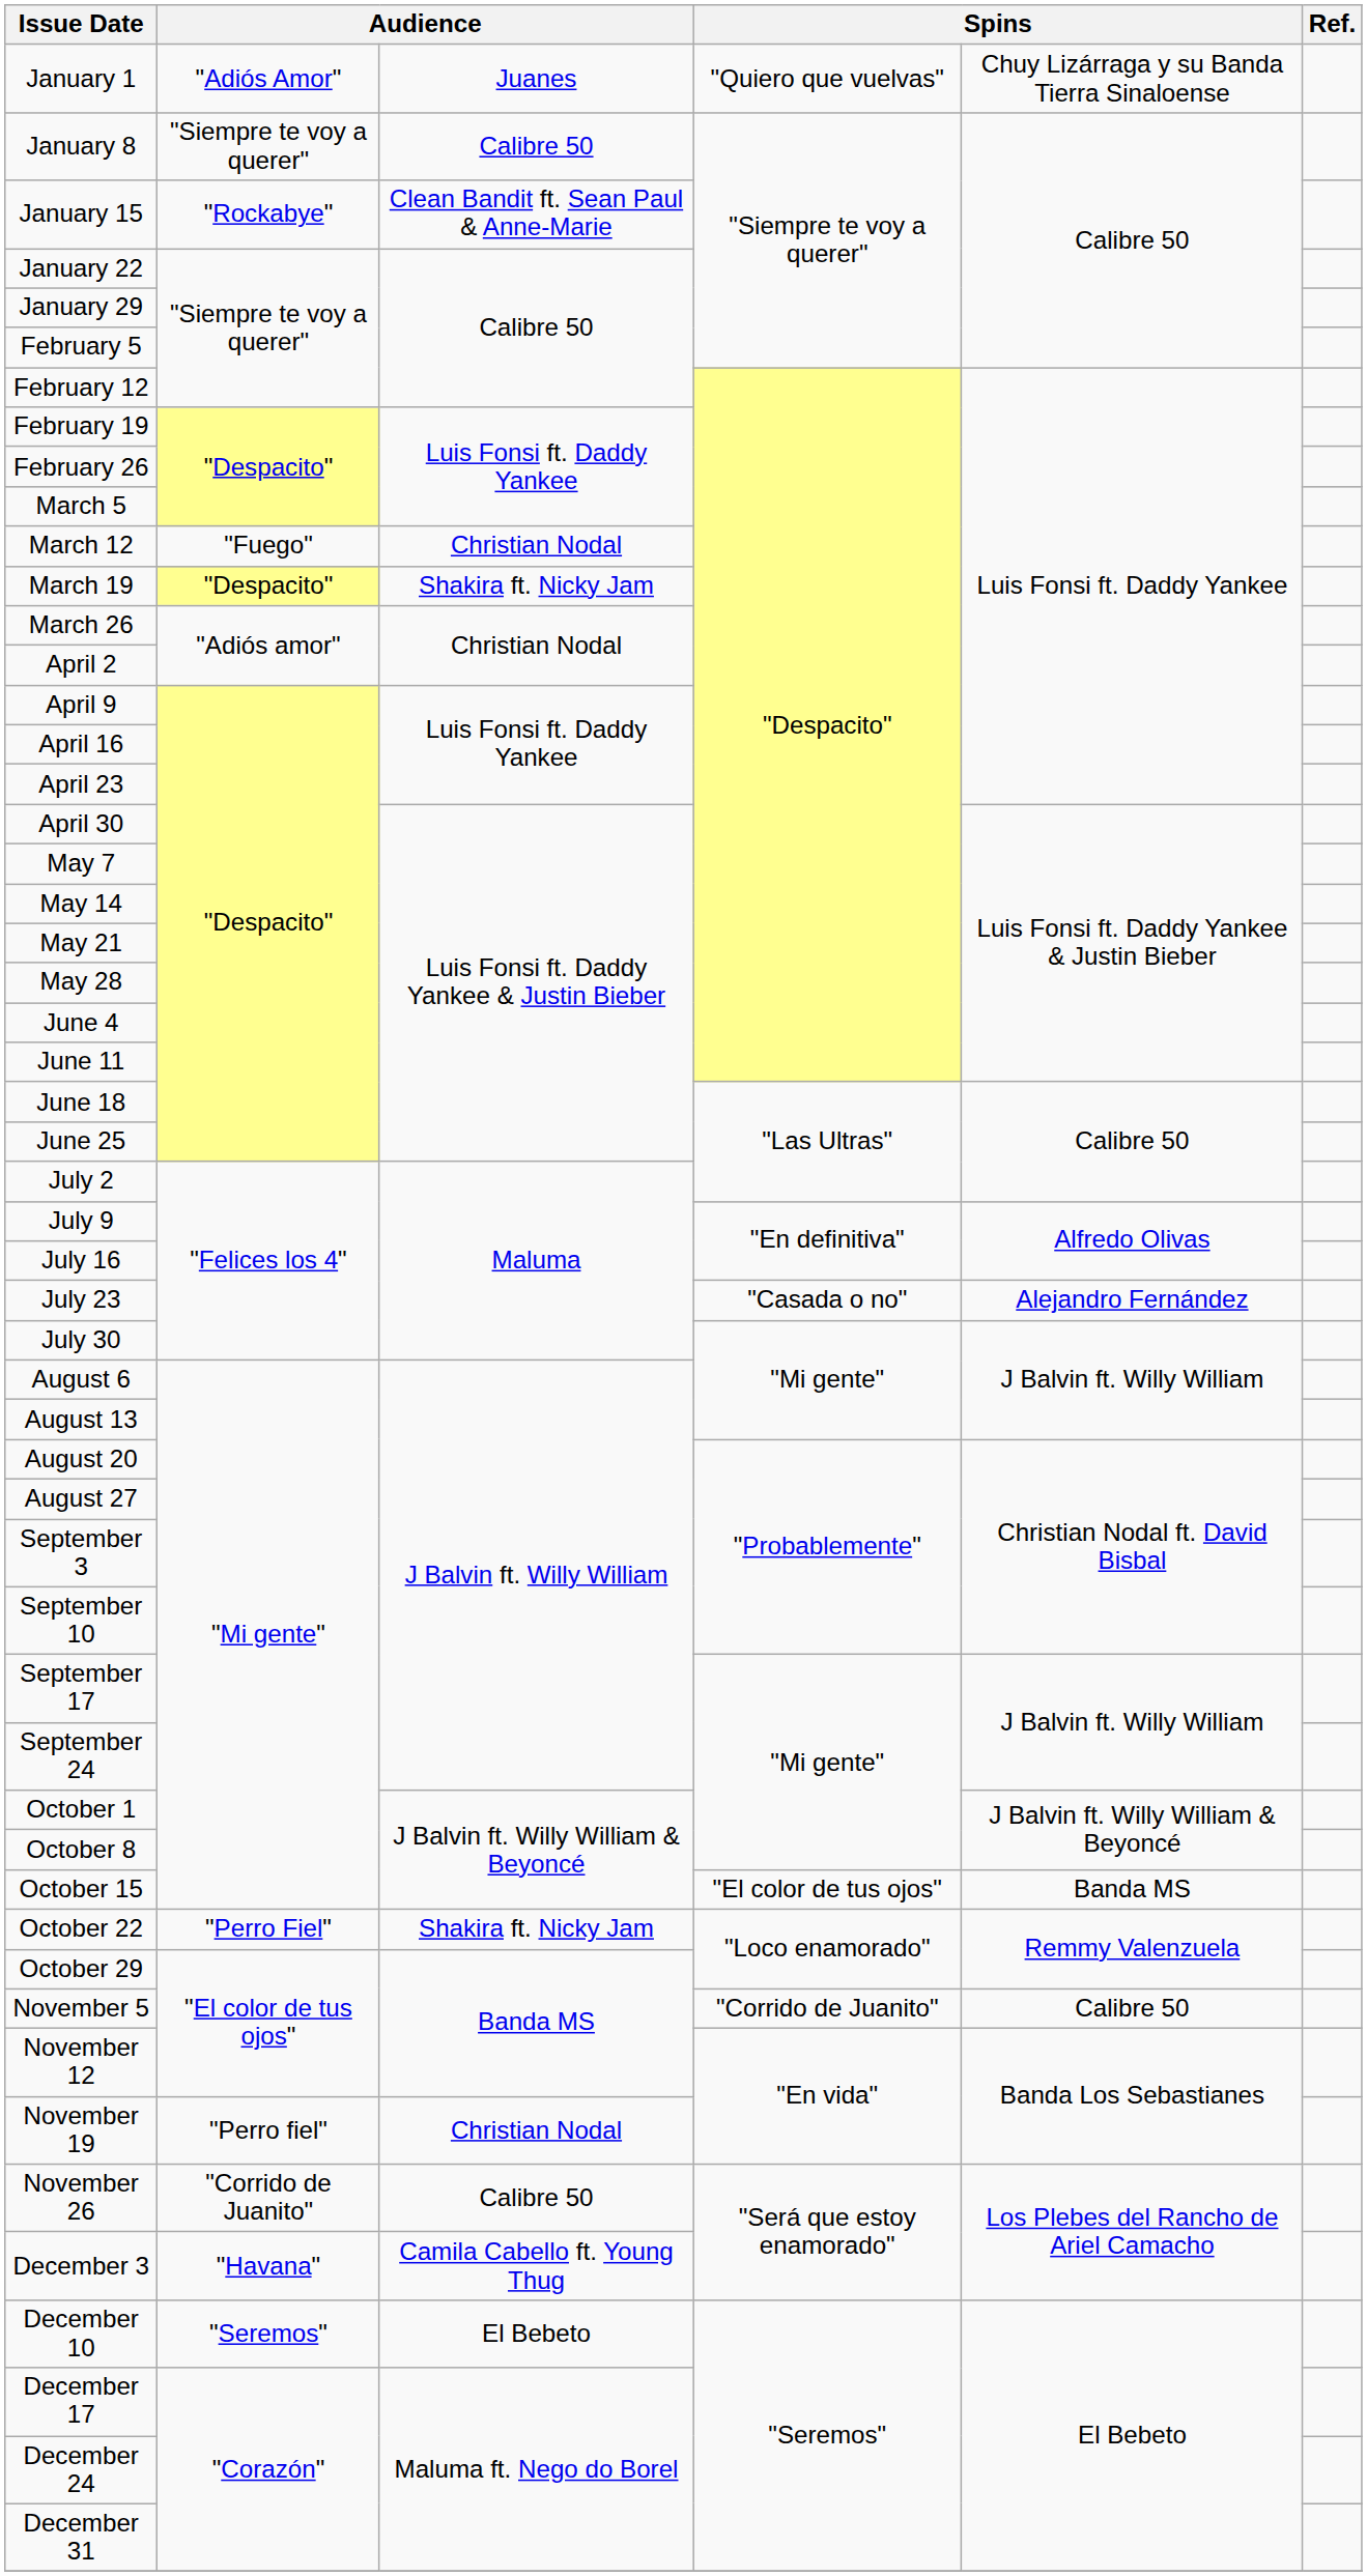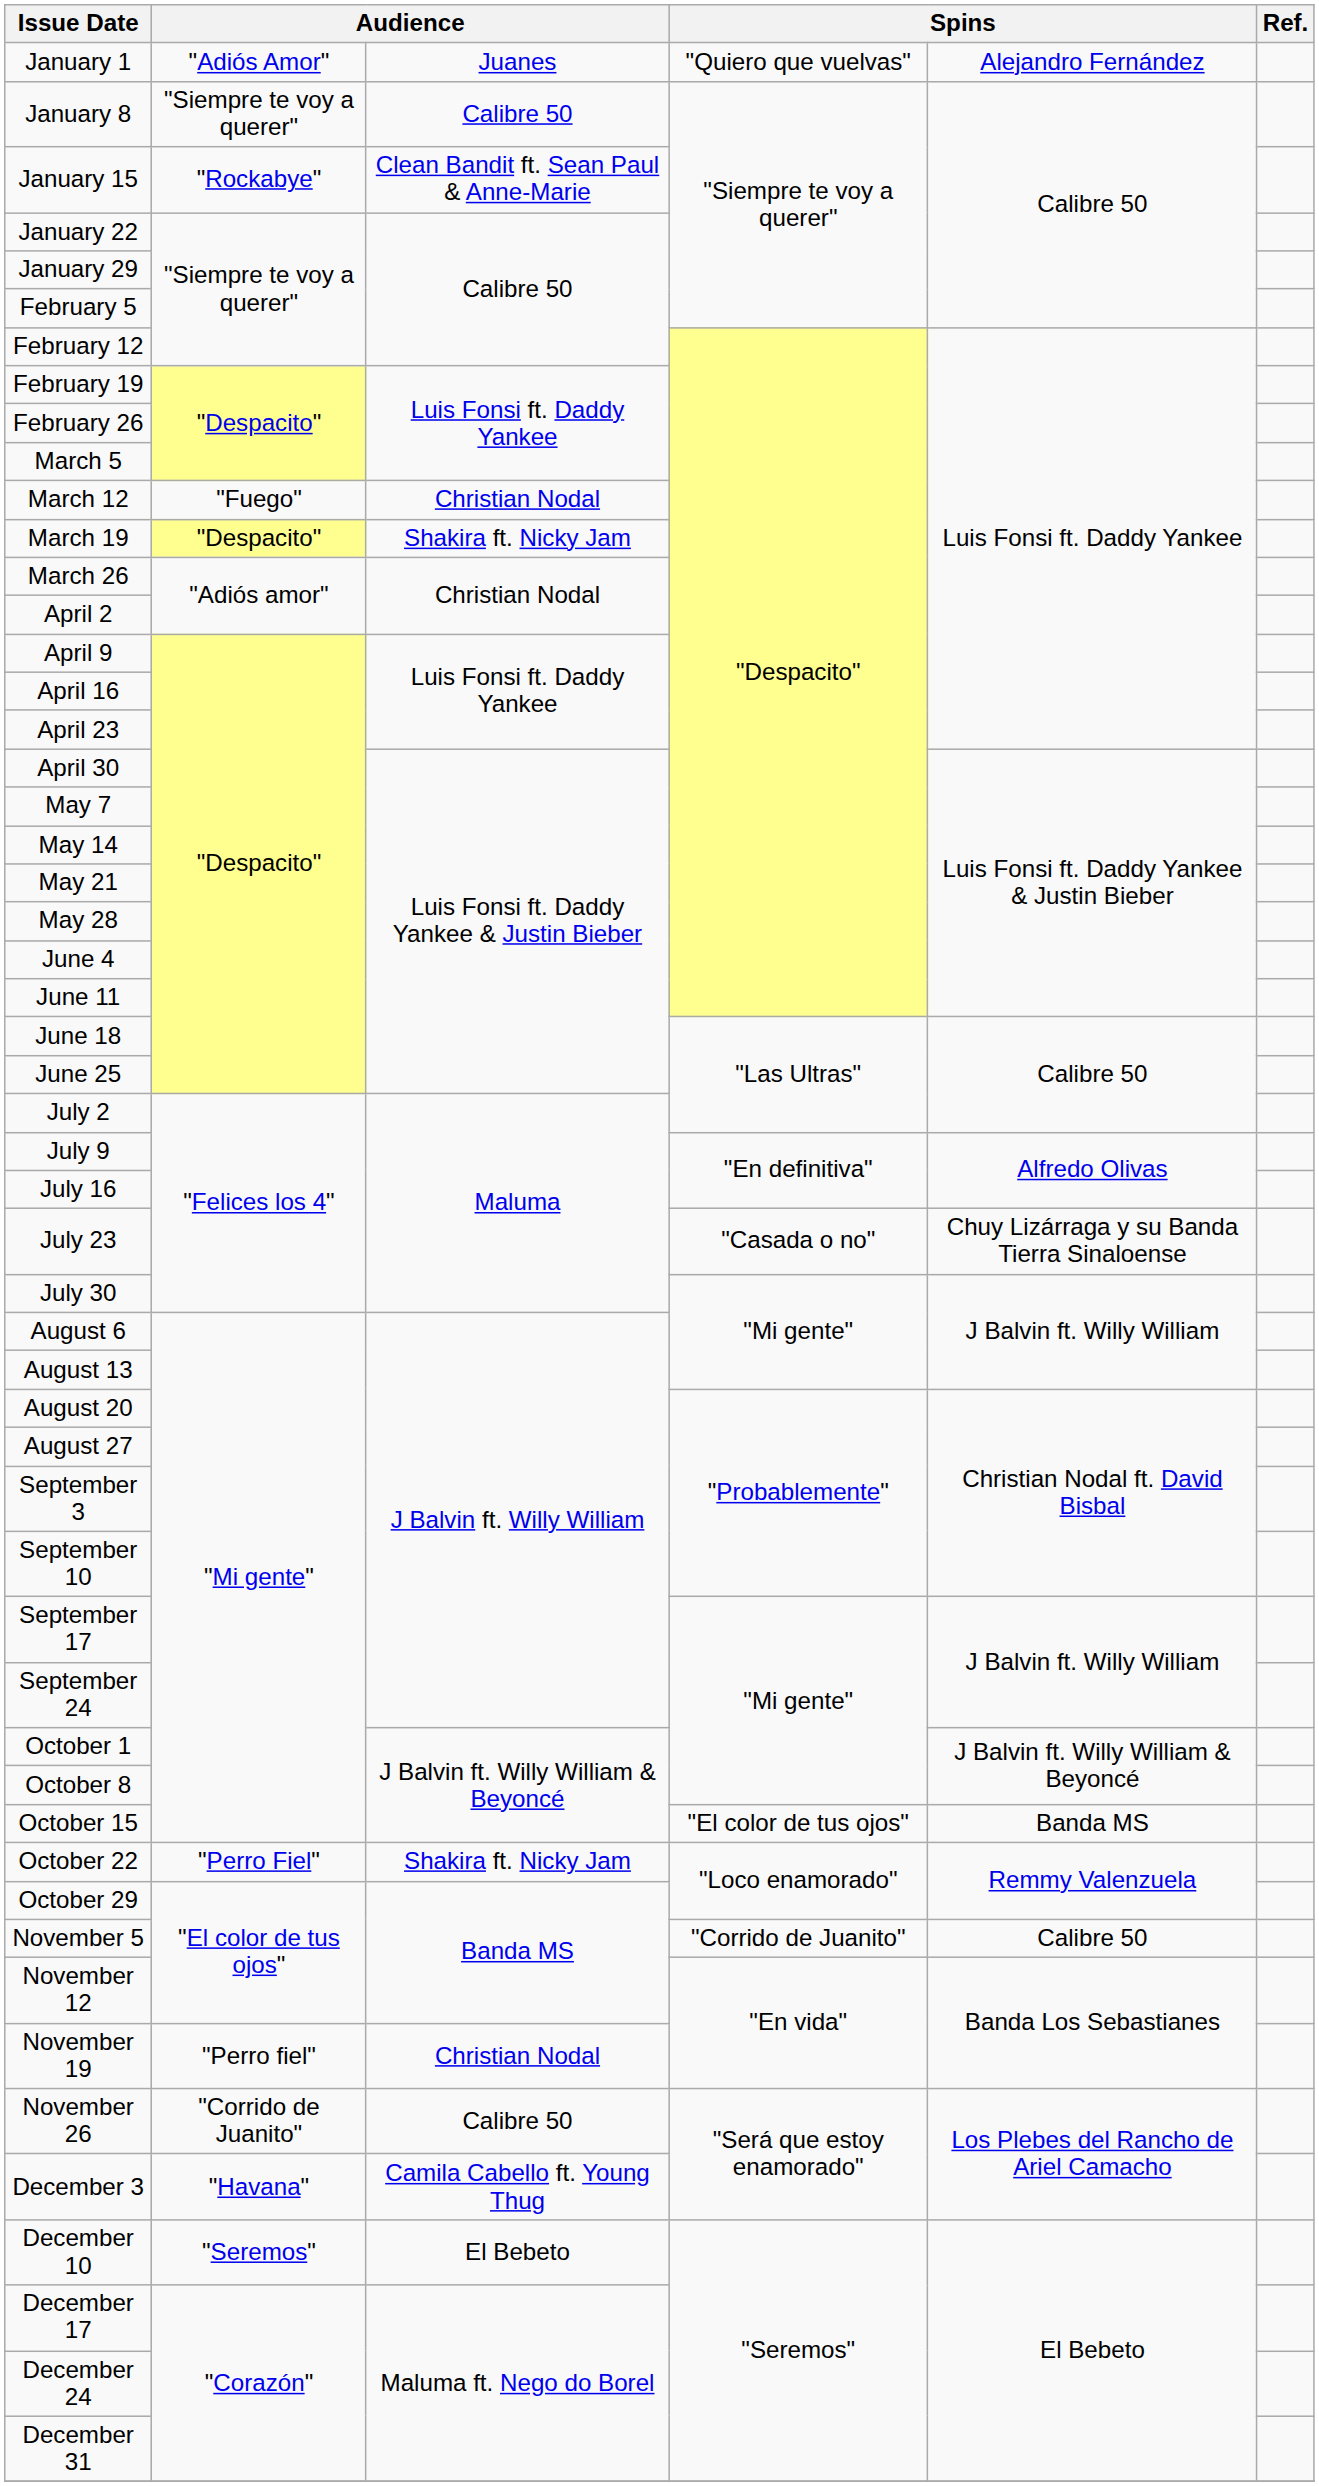January 1 | column 5: Chuy Lizárraga y su Banda Tierra Sinaloense -> Alejandro Fernández
July 23 | column 5: Alejandro Fernández -> Chuy Lizárraga y su Banda Tierra Sinaloense
